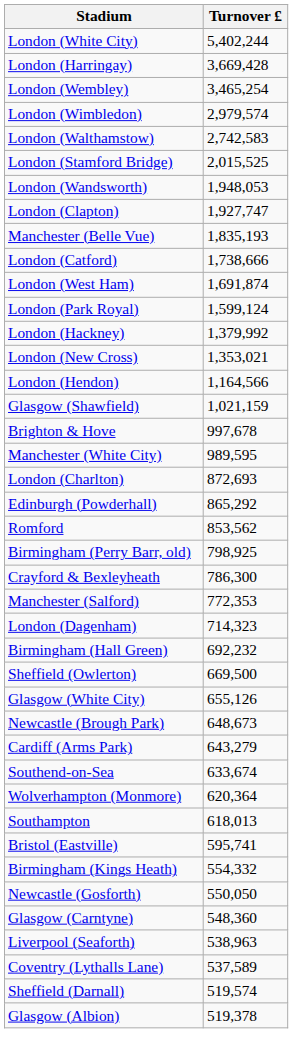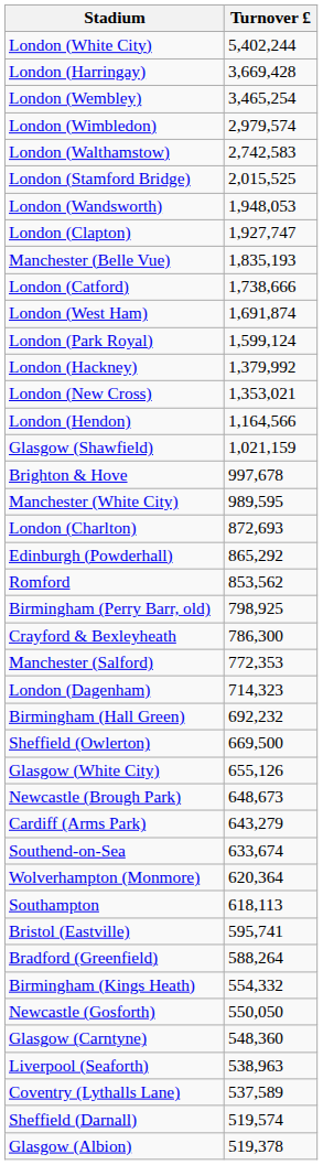Southampton | Turnover £: 618,013 -> 618,113
+ row: Bradford (Greenfield) | 588,264
